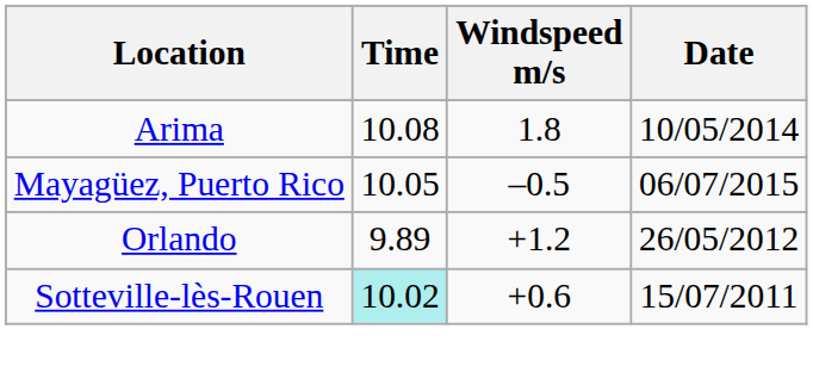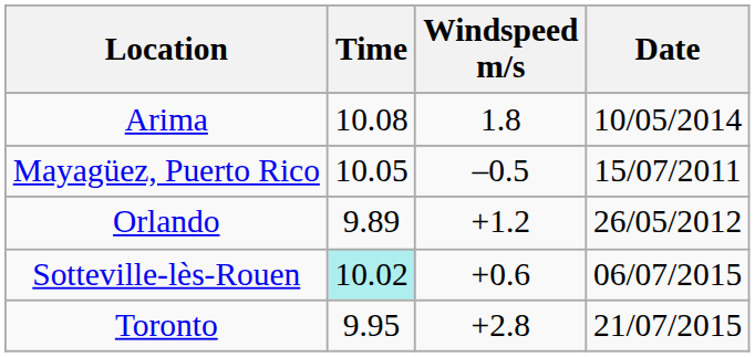Mayagüez, Puerto Rico | Date: 06/07/2015 -> 15/07/2011
Sotteville-lès-Rouen | Date: 15/07/2011 -> 06/07/2015
+ row: Toronto | 9.95 | +2.8 | 21/07/2015
